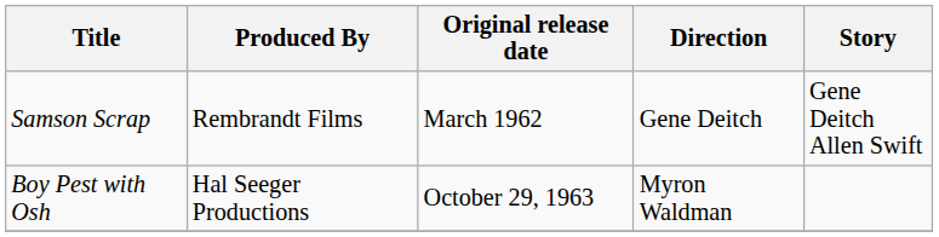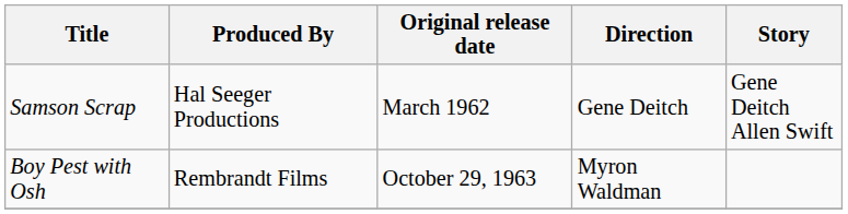Samson Scrap | Produced By: Rembrandt Films -> Hal Seeger Productions
Boy Pest with Osh | Produced By: Hal Seeger Productions -> Rembrandt Films
